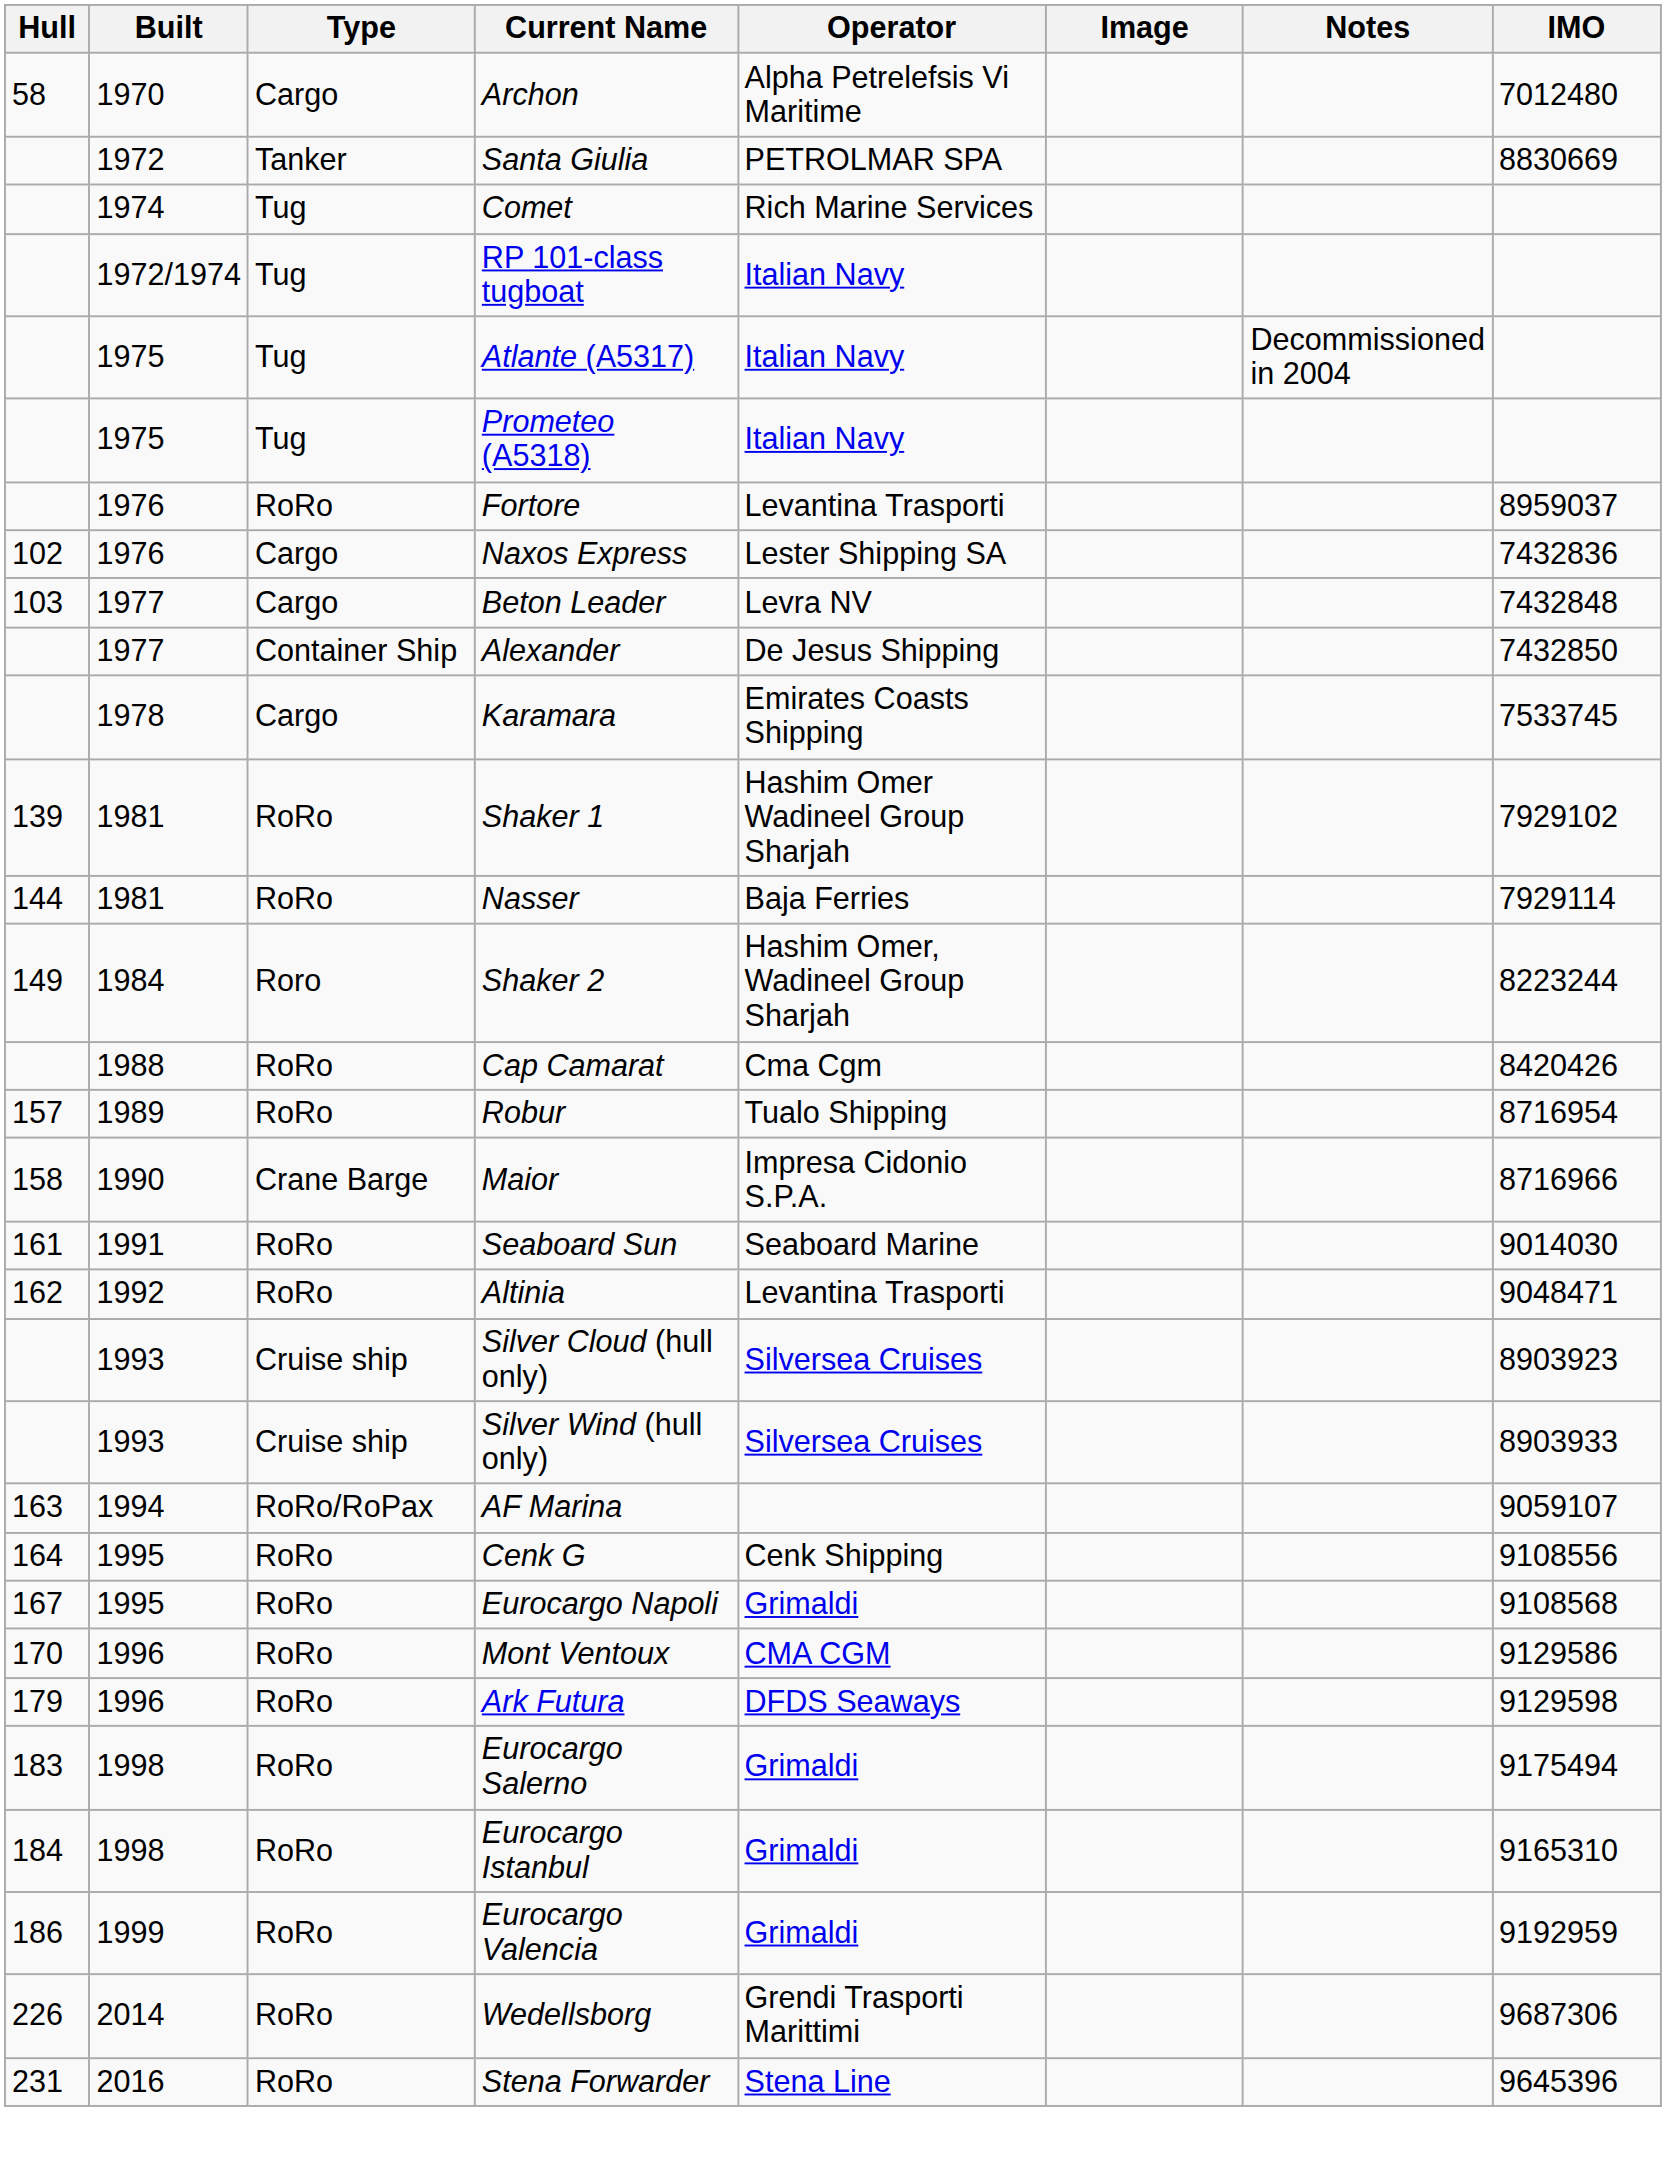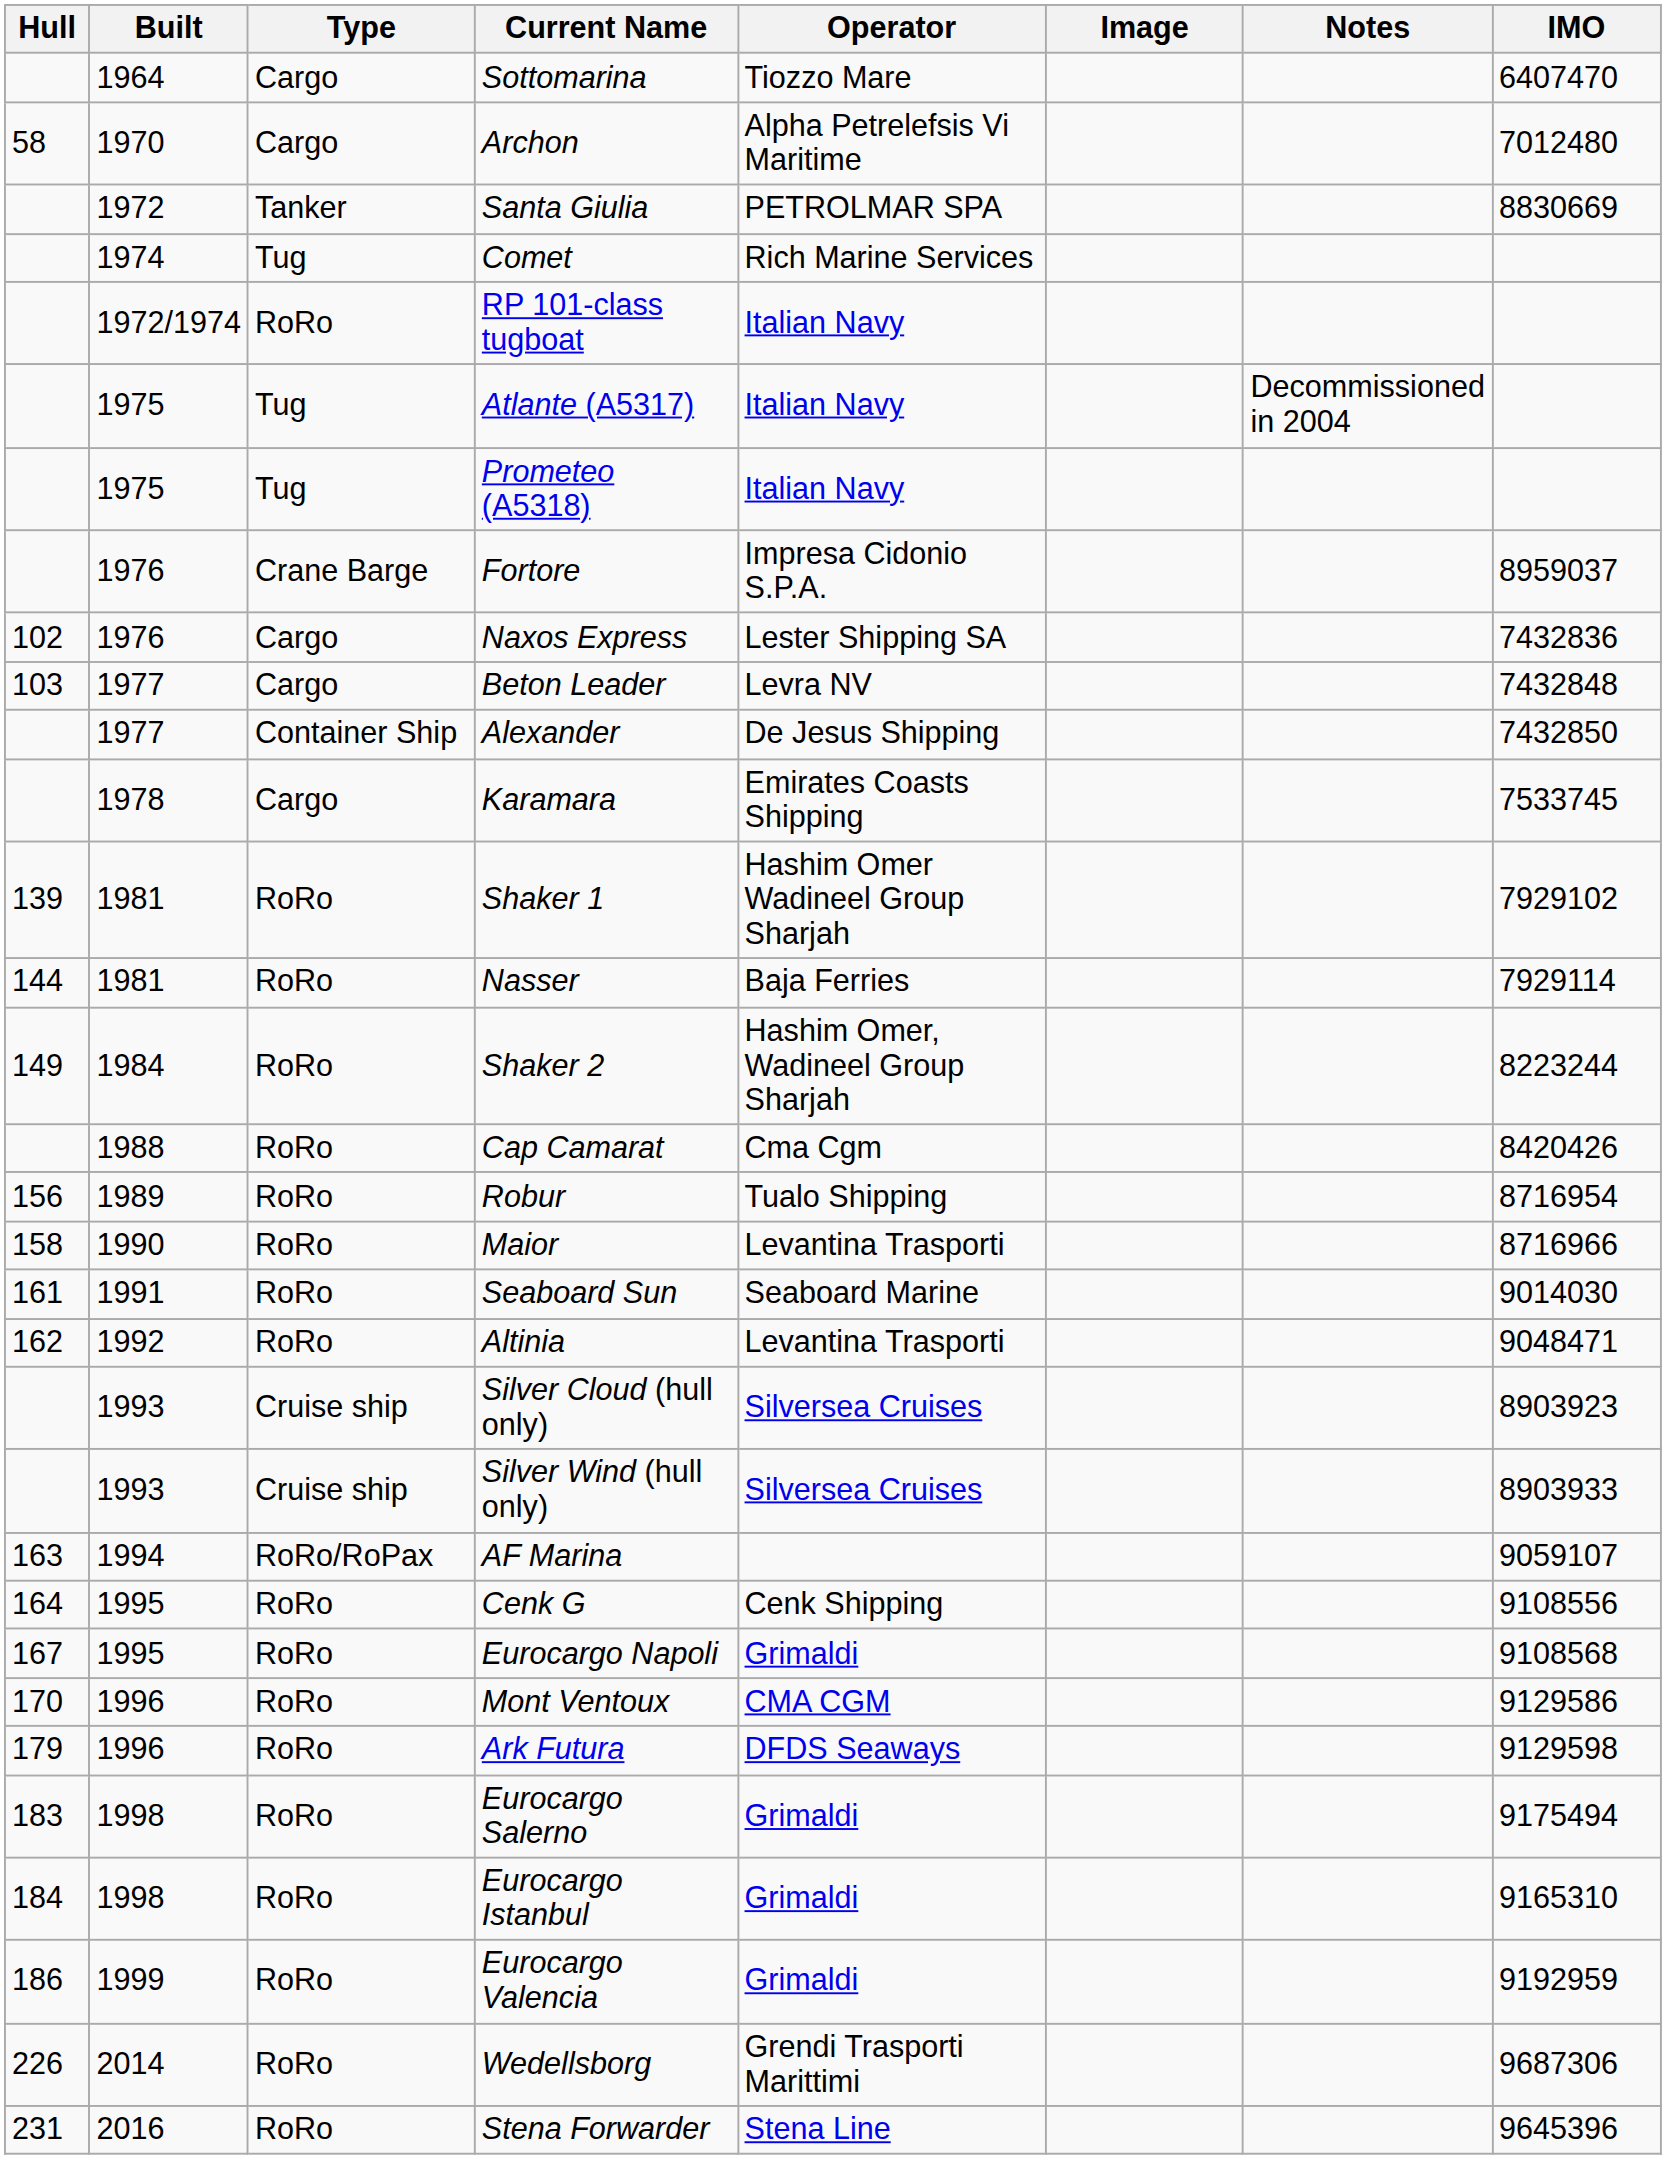+ row: 1964 | Cargo | Sottomarina | Tiozzo Mare | 6407470
RP 101-class tugboat | Type: Tug -> RoRo
Fortore | Type: RoRo -> Crane Barge
Fortore | Operator: Levantina Trasporti -> Impresa Cidonio S.P.A.
Shaker 2 | Type: Roro -> RoRo
Robur | Hull: 157 -> 156
Maior | Type: Crane Barge -> RoRo
Maior | Operator: Impresa Cidonio S.P.A. -> Levantina Trasporti
